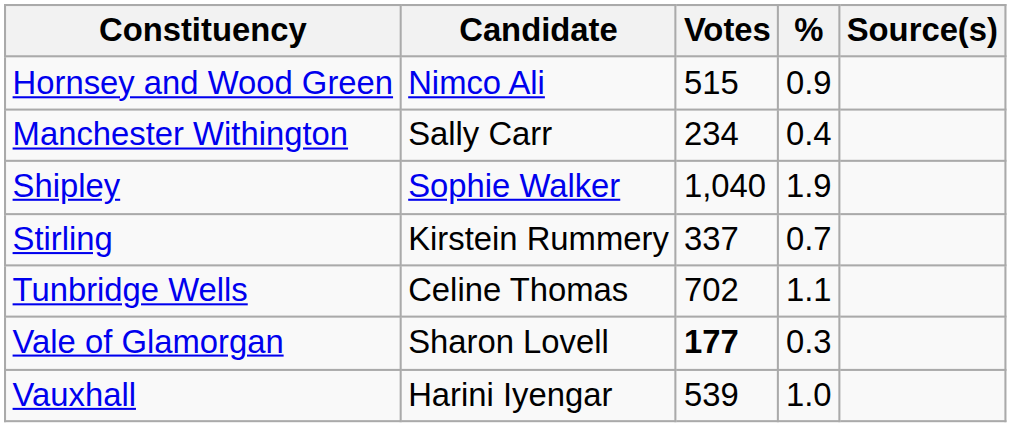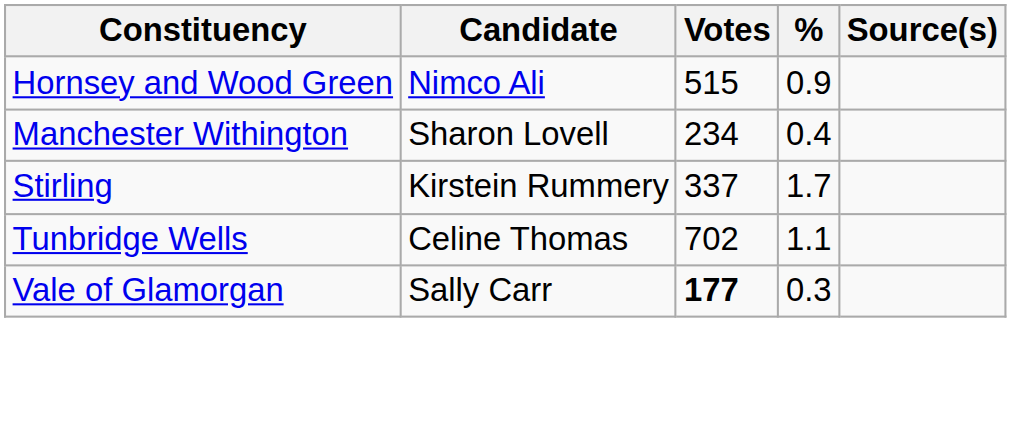Manchester Withington | Candidate: Sally Carr -> Sharon Lovell
- row: Shipley | Sophie Walker | 1,040 | 1.9
Stirling | %: 0.7 -> 1.7
Vale of Glamorgan | Candidate: Sharon Lovell -> Sally Carr
- row: Vauxhall | Harini Iyengar | 539 | 1.0
